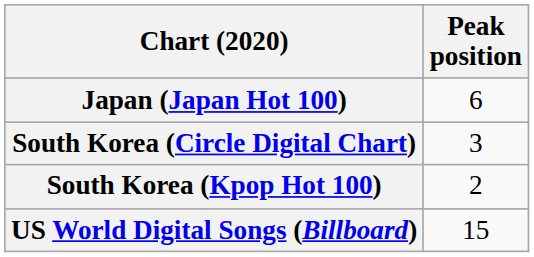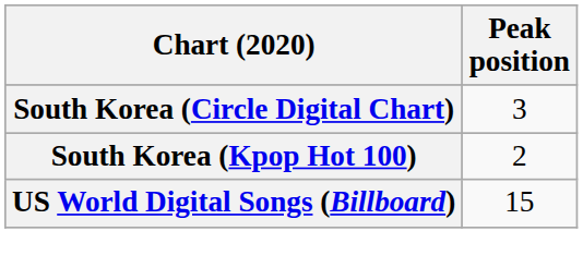- row: Japan (Japan Hot 100) | 6
